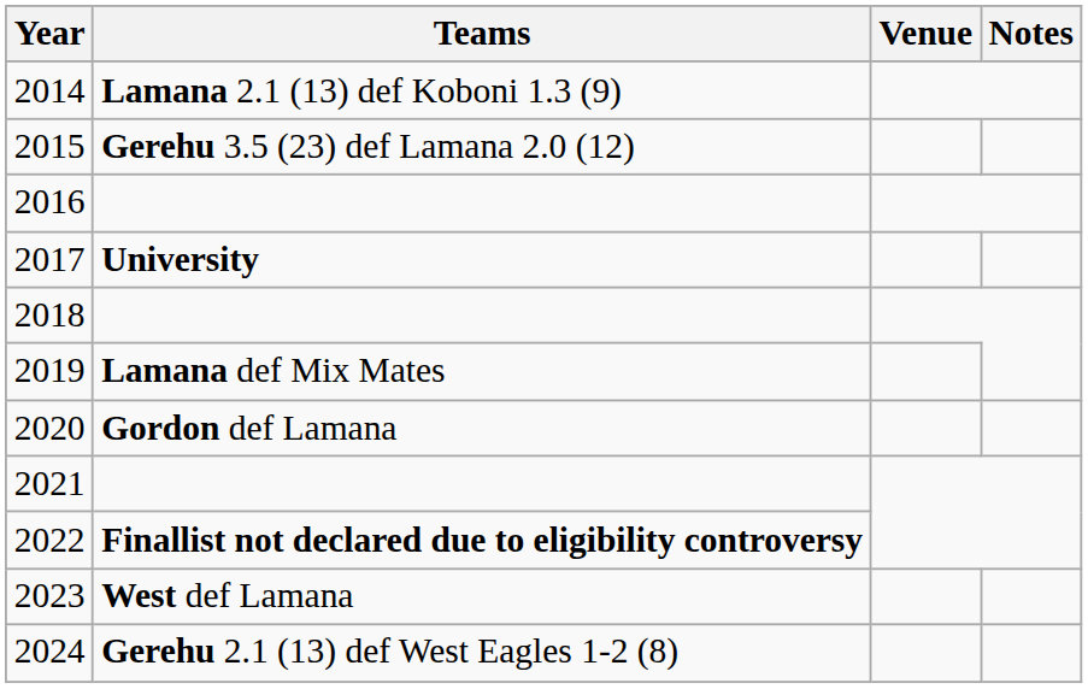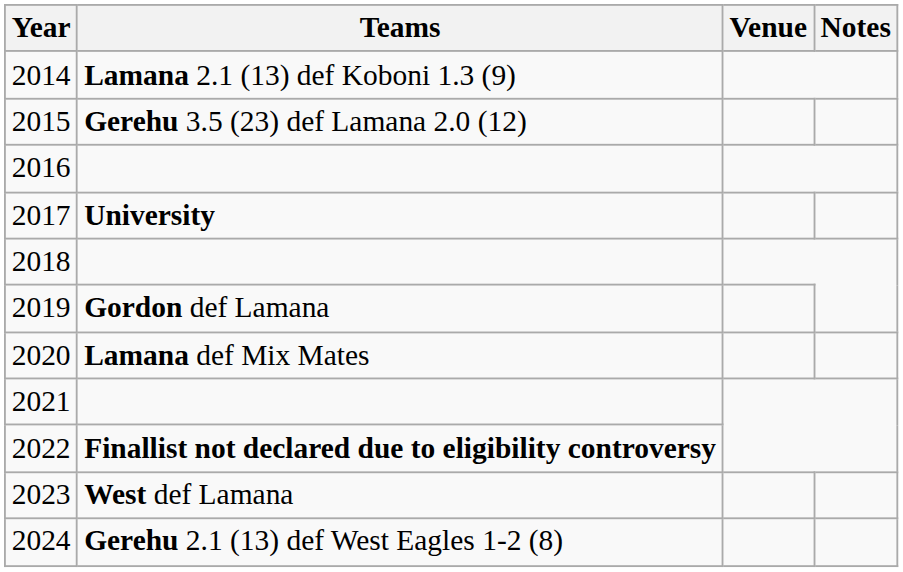2019 | Teams: Lamana def Mix Mates -> Gordon def Lamana
2020 | Teams: Gordon def Lamana -> Lamana def Mix Mates
